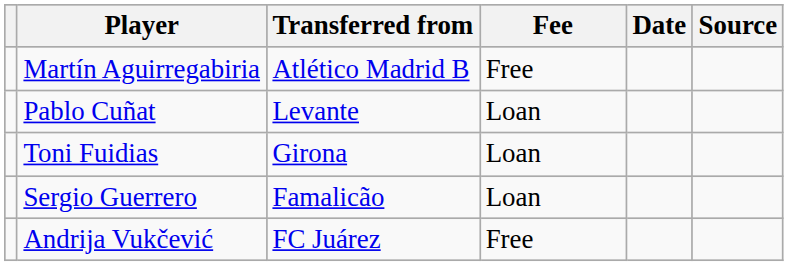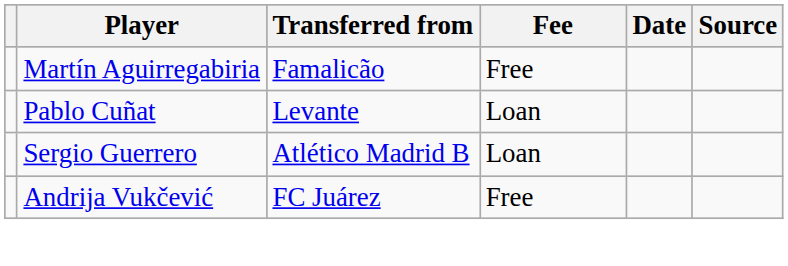Martín Aguirregabiria | Transferred from: Atlético Madrid B -> Famalicão
- row: Toni Fuidias | Girona | Loan
Sergio Guerrero | Transferred from: Famalicão -> Atlético Madrid B
